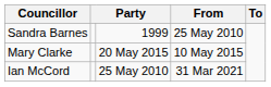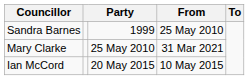Mary Clarke | column 3: 20 May 2015 -> 25 May 2010
Mary Clarke | From: 10 May 2015 -> 31 Mar 2021
Ian McCord | column 3: 25 May 2010 -> 20 May 2015
Ian McCord | From: 31 Mar 2021 -> 10 May 2015
